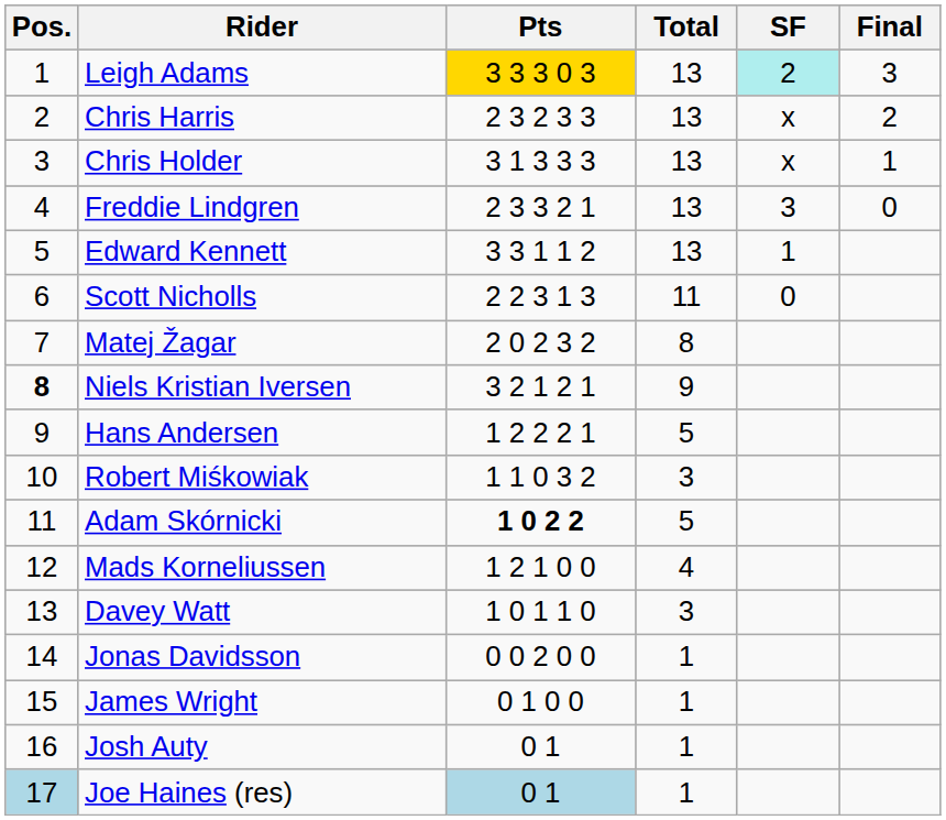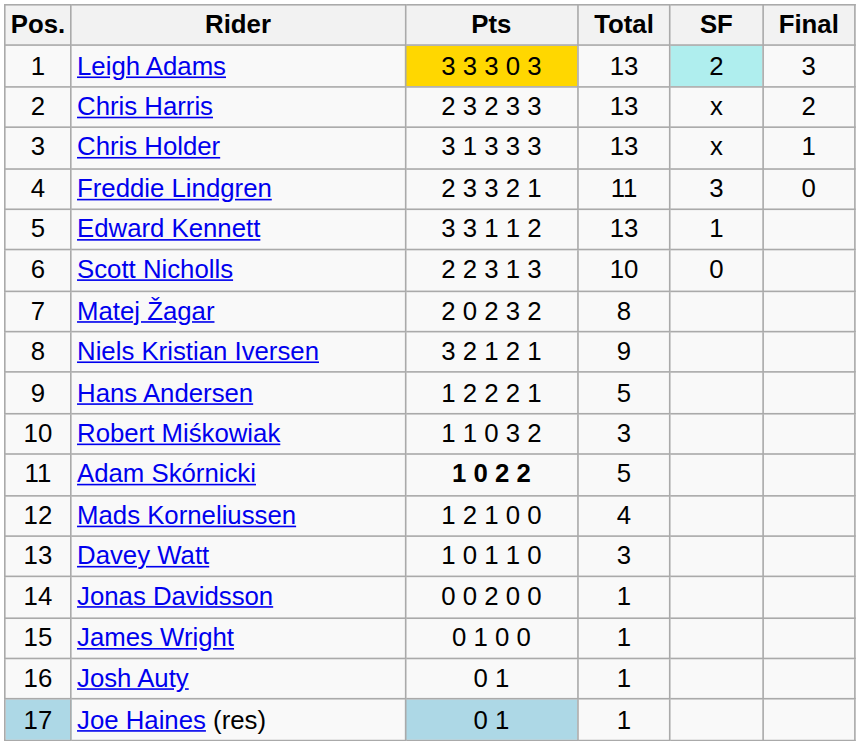Freddie Lindgren | Total: 13 -> 11
Scott Nicholls | Total: 11 -> 10
Niels Kristian Iversen | Pos.: bold -> normal
